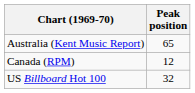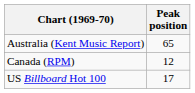US Billboard Hot 100 | Peak position: 32 -> 17
